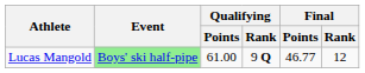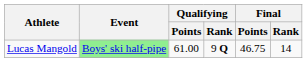Lucas Mangold | Final / Points: 46.77 -> 46.75
Lucas Mangold | Final / Rank: 12 -> 14
